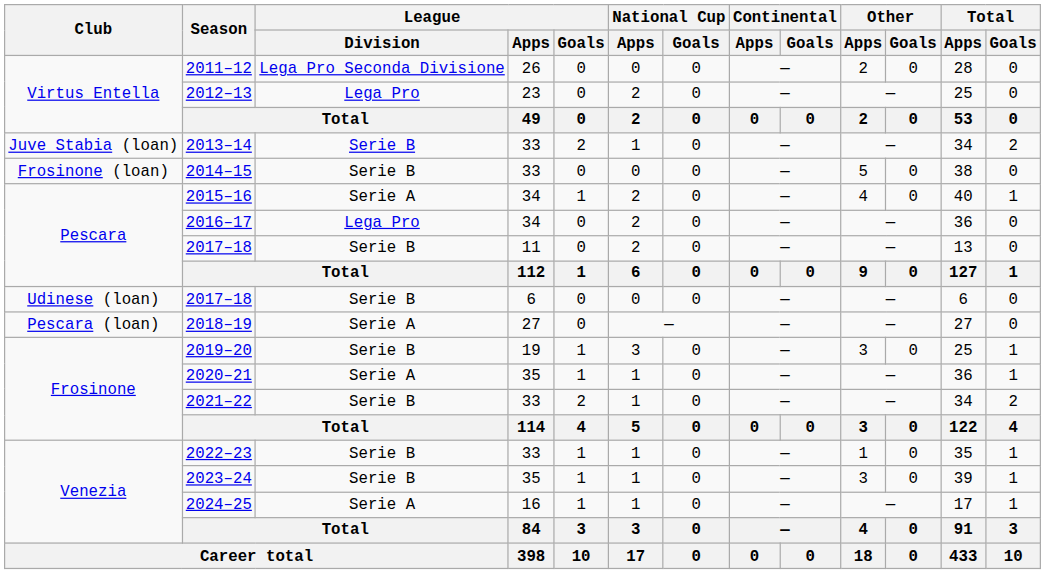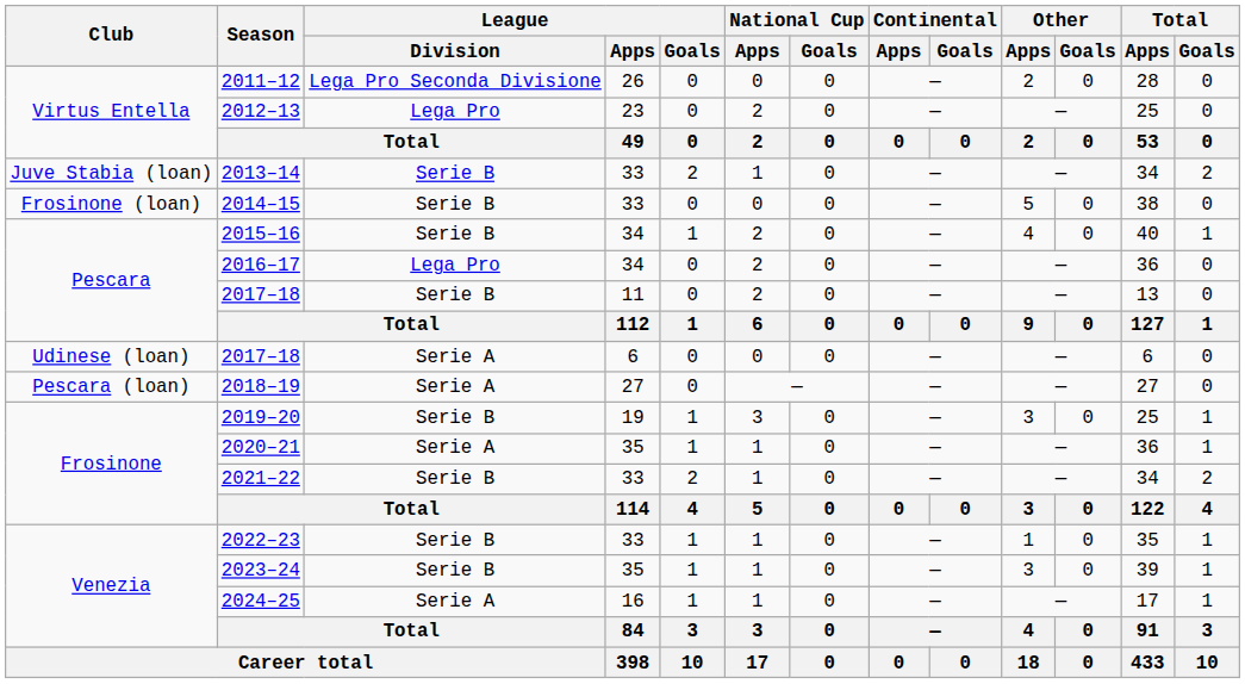2015–16 | League / Division: Serie A -> Serie B
2017–18 / 6 | League / Division: Serie B -> Serie A
